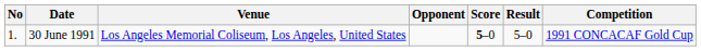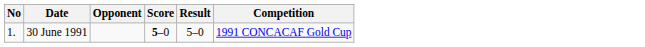- column: Venue | Los Angeles Memorial Coliseum, Los Angeles, United States
